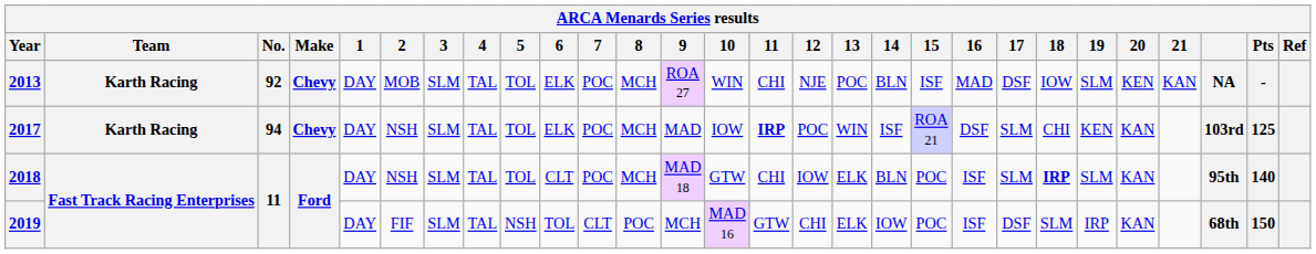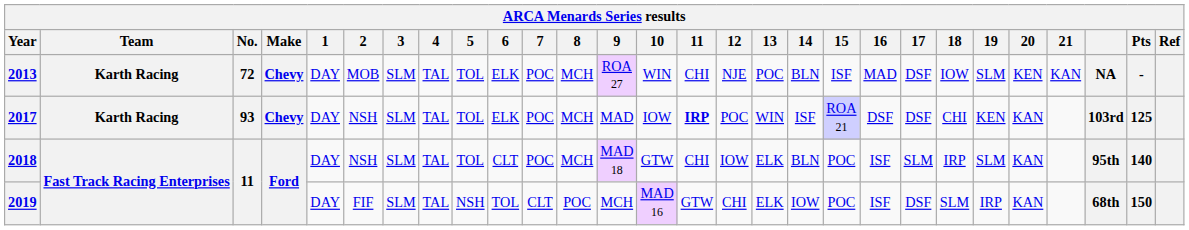2013 | No.: 92 -> 72
2017 | No.: 94 -> 93
2017 | 17: SLM -> DSF
2018 | 18: bold -> normal
